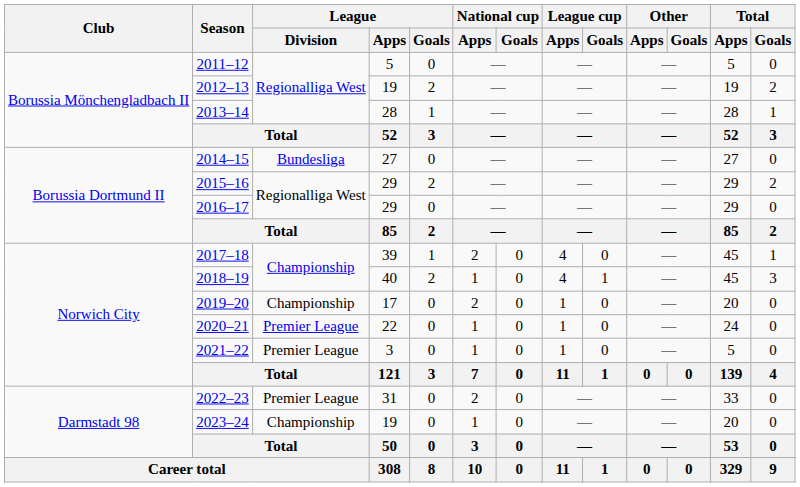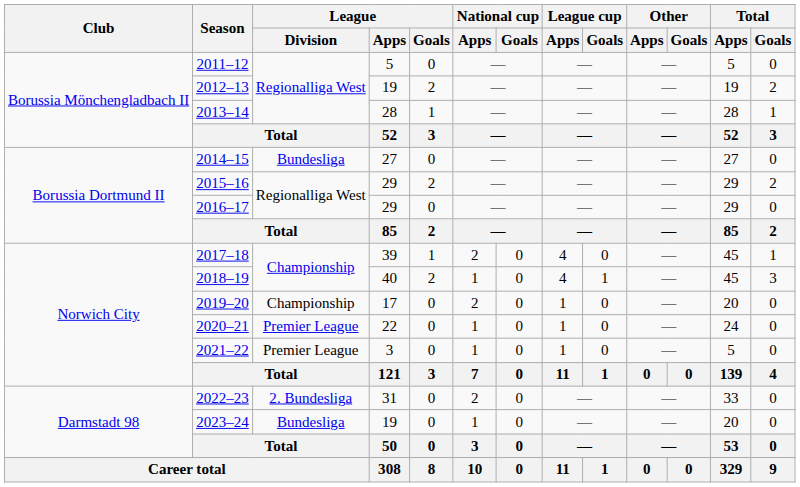2022–23 | League / Division: Premier League -> 2. Bundesliga
2023–24 | League / Division: Championship -> Bundesliga
